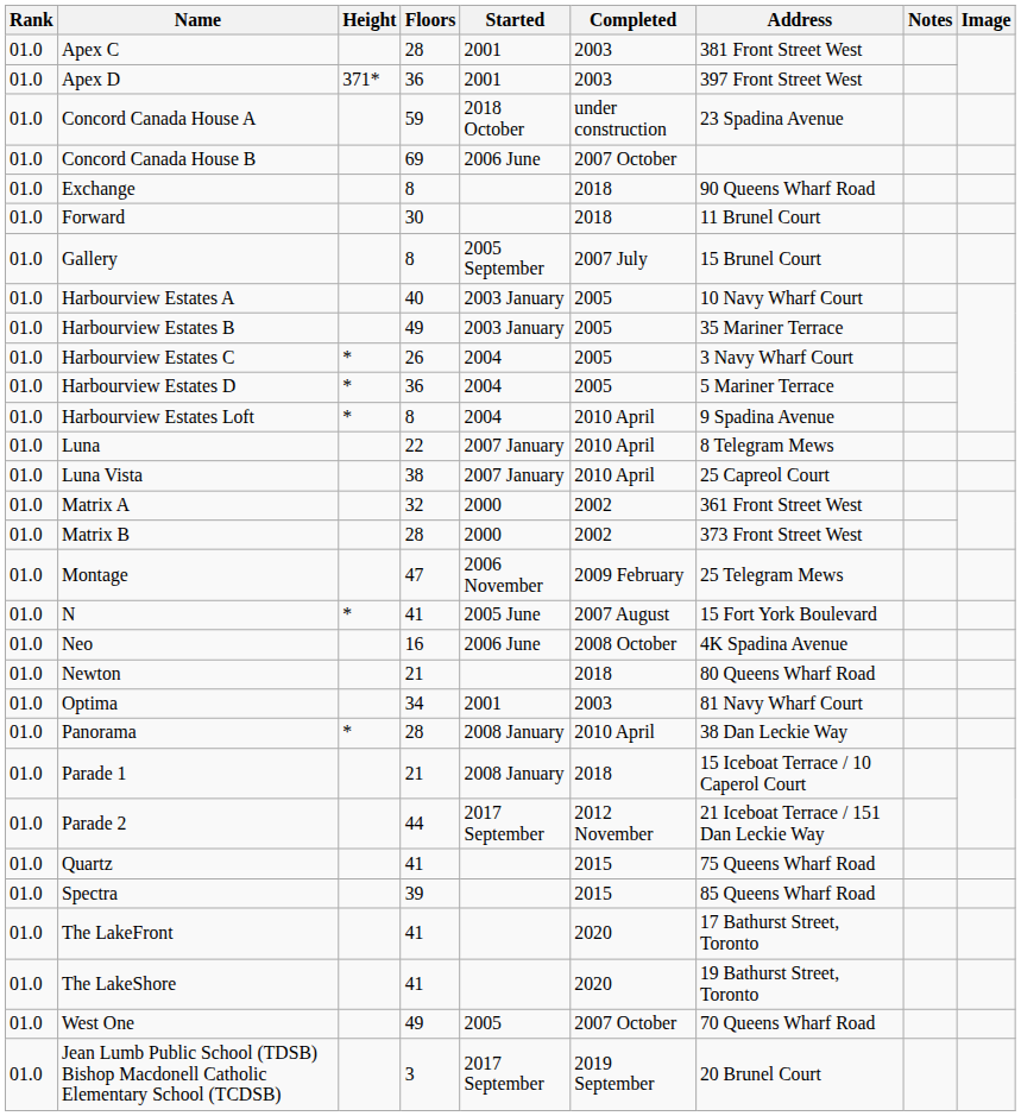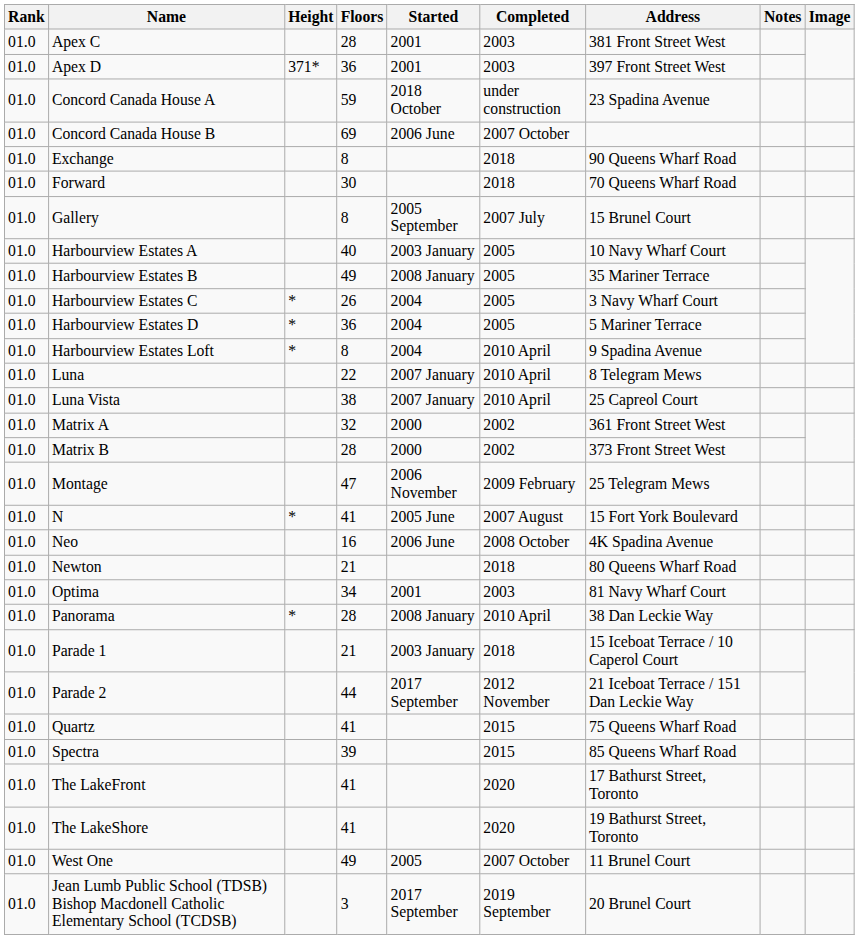Forward | Address: 11 Brunel Court -> 70 Queens Wharf Road
Harbourview Estates B | Started: 2003 January -> 2008 January
Parade 1 | Started: 2008 January -> 2003 January
West One | Address: 70 Queens Wharf Road -> 11 Brunel Court
